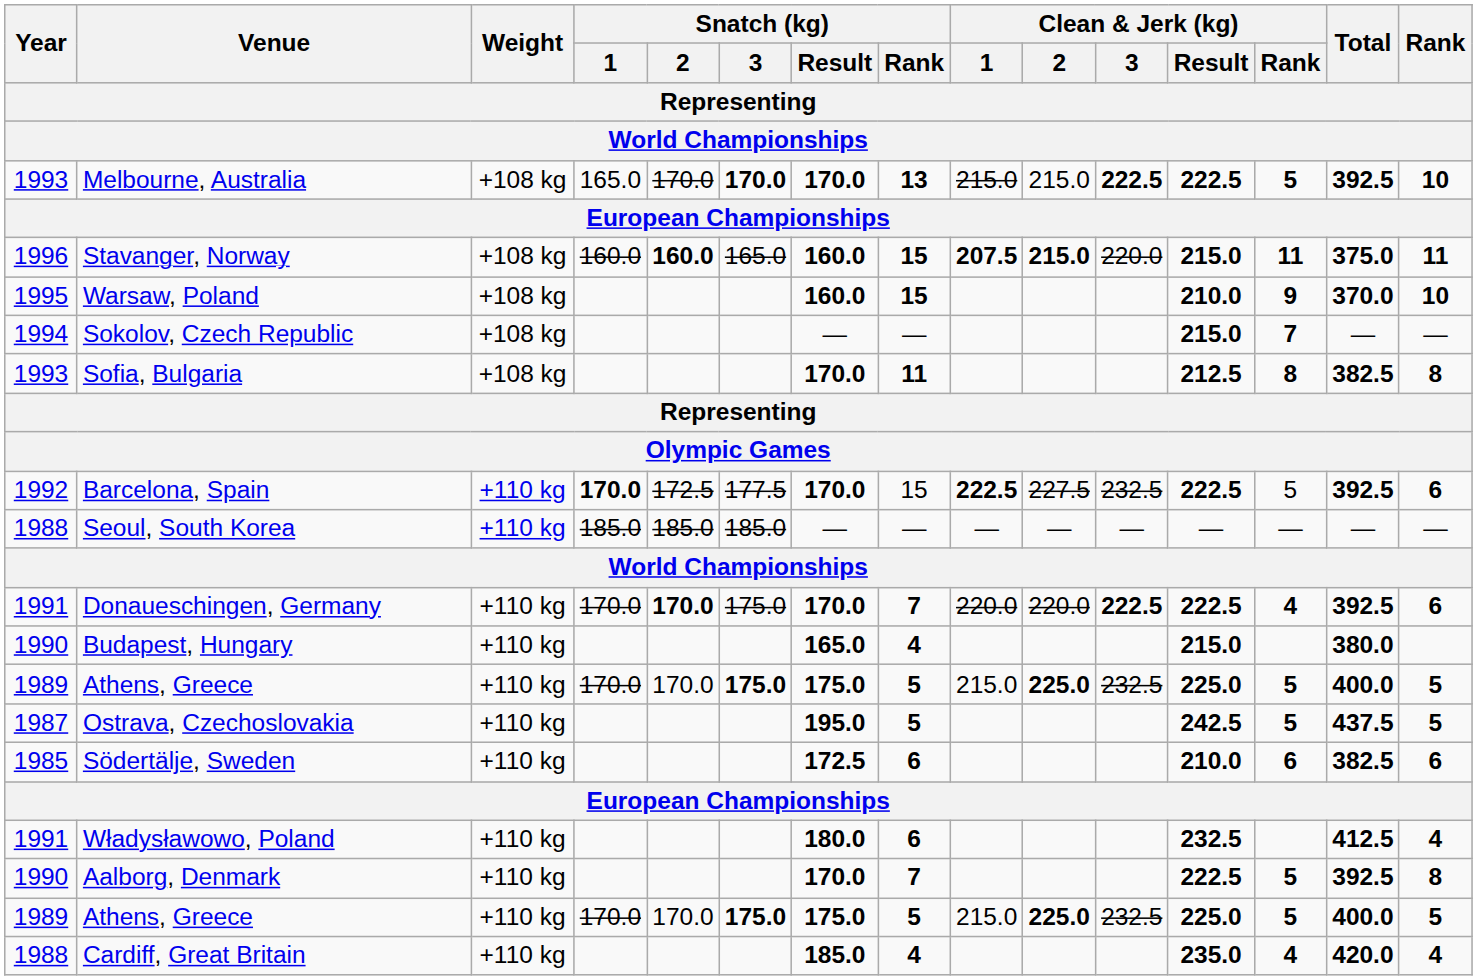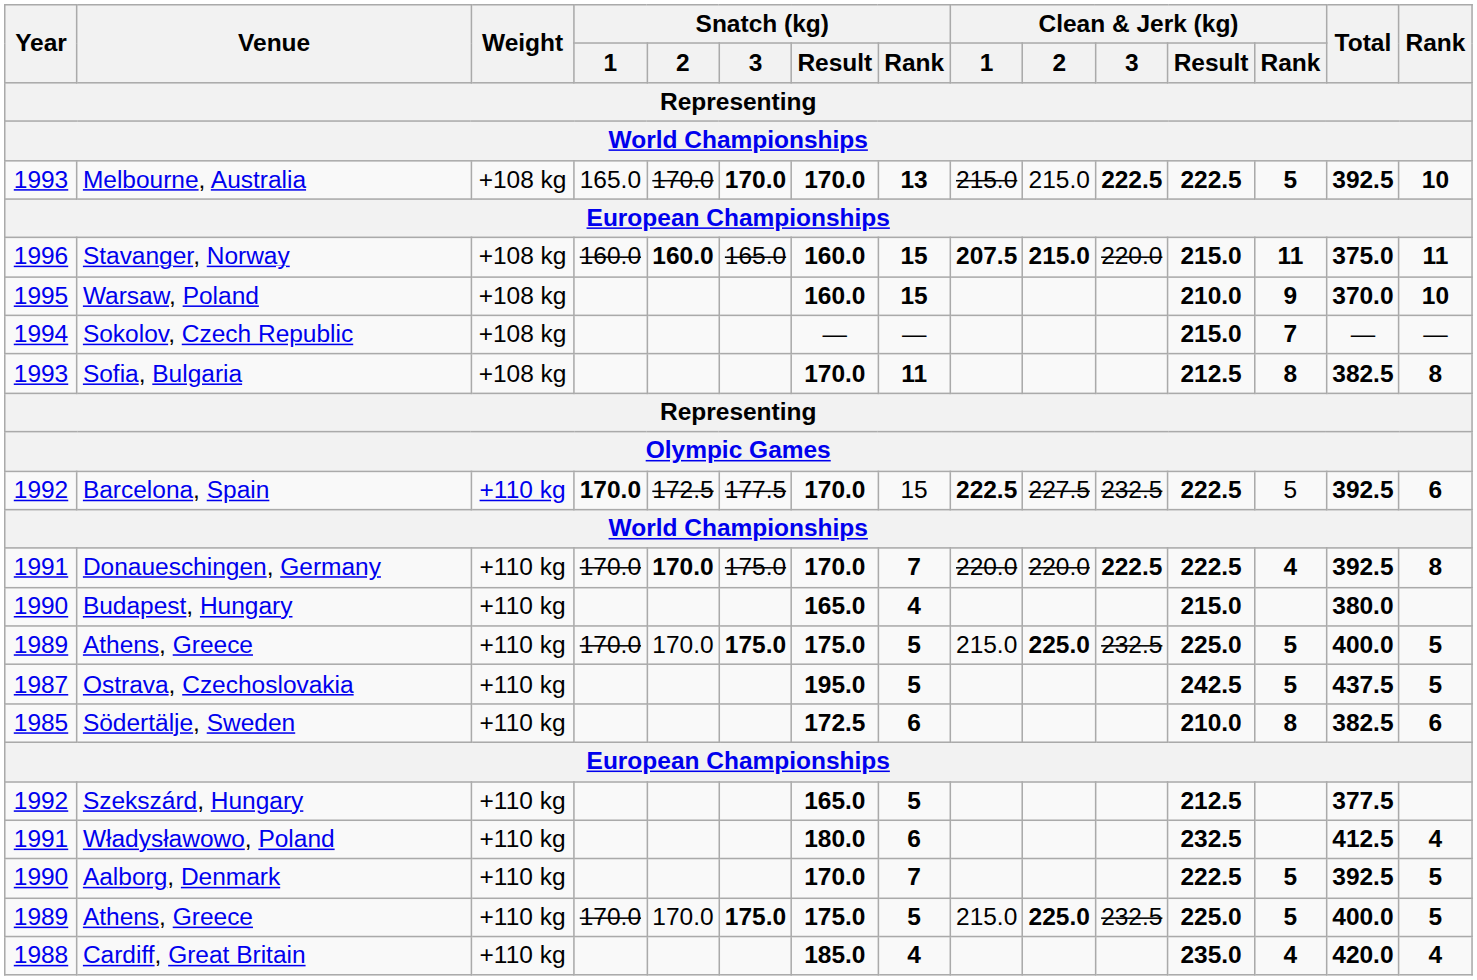- row: 1988 | Seoul, South Korea | +110 kg | 185.0 | 185.0 | 185.0 | — | — | — | — | — | — | — | — | —
Donaueschingen, Germany | Rank: 6 -> 8
Södertälje, Sweden | Clean & Jerk (kg) / Rank: 6 -> 8
+ row: 1992 | Szekszárd, Hungary | +110 kg | 165.0 | 5 | 212.5 | 377.5
Aalborg, Denmark | Rank: 8 -> 5
